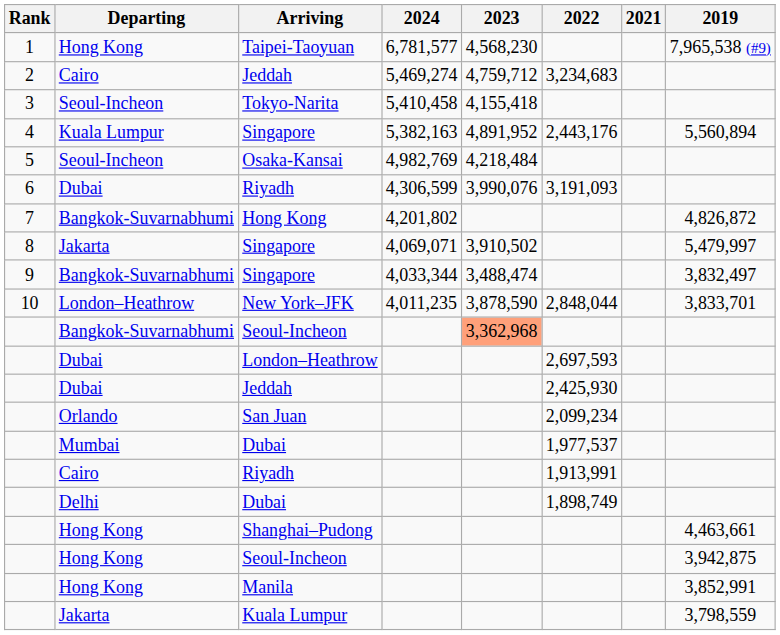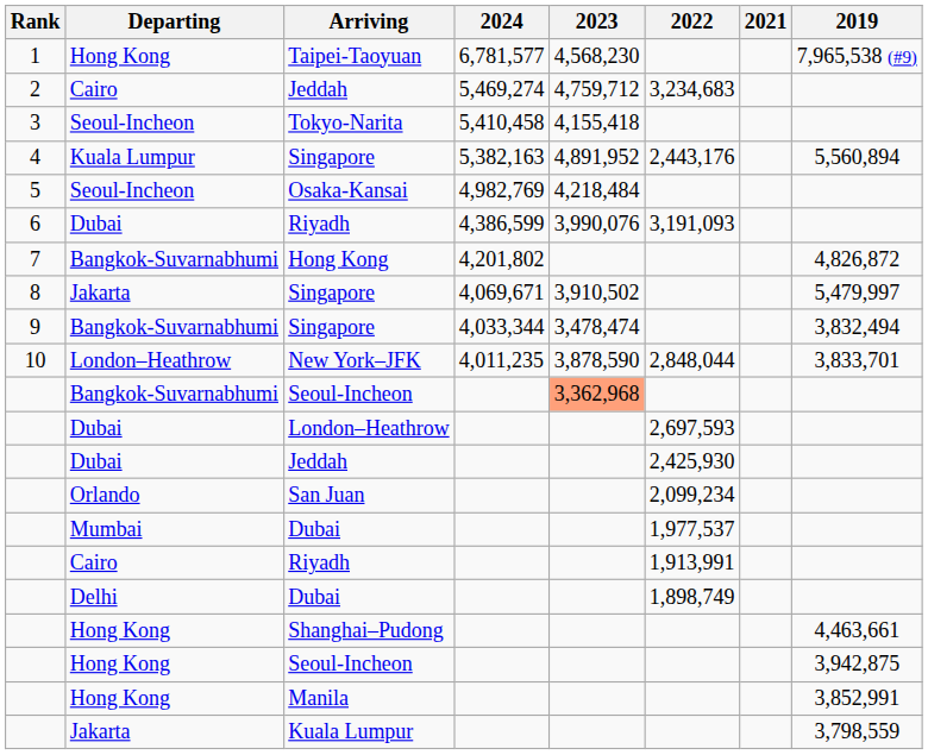Dubai / Riyadh | 2024: 4,306,599 -> 4,386,599
Jakarta / Singapore | 2024: 4,069,071 -> 4,069,671
Bangkok-Suvarnabhumi / Singapore | 2023: 3,488,474 -> 3,478,474
Bangkok-Suvarnabhumi / Singapore | 2019: 3,832,497 -> 3,832,494
